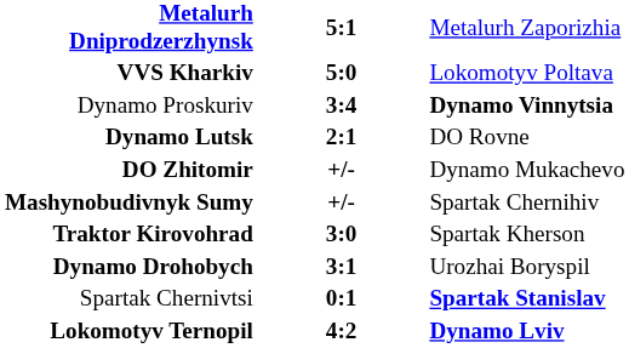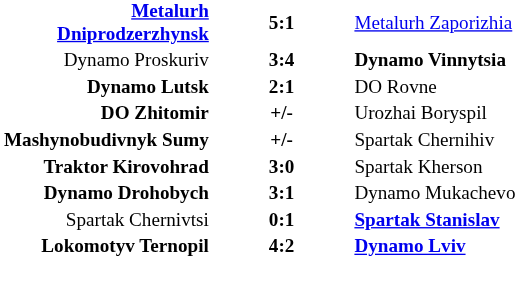- row: VVS Kharkiv | 5:0 | Lokomotyv Poltava
DO Zhitomir | column 3: Dynamo Mukachevo -> Urozhai Boryspil
Dynamo Drohobych | column 3: Urozhai Boryspil -> Dynamo Mukachevo
